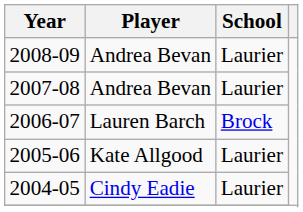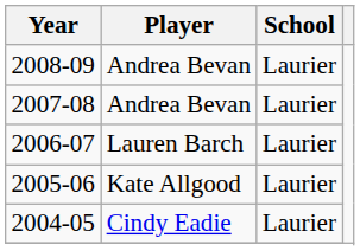2006-07 | School: Brock -> Laurier
